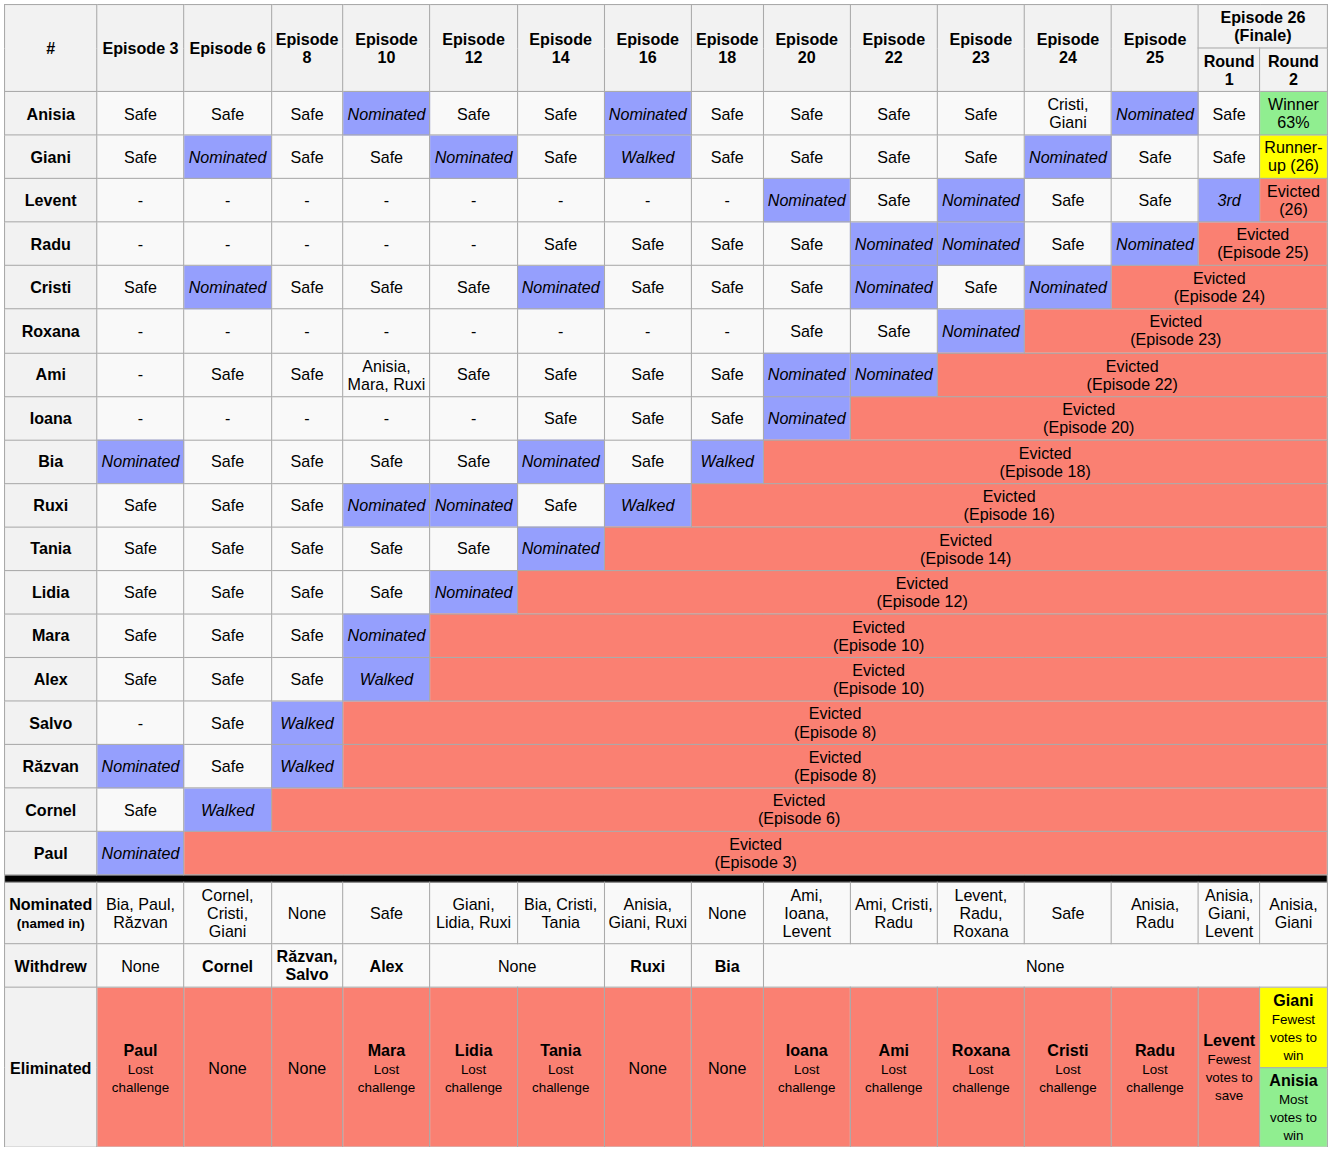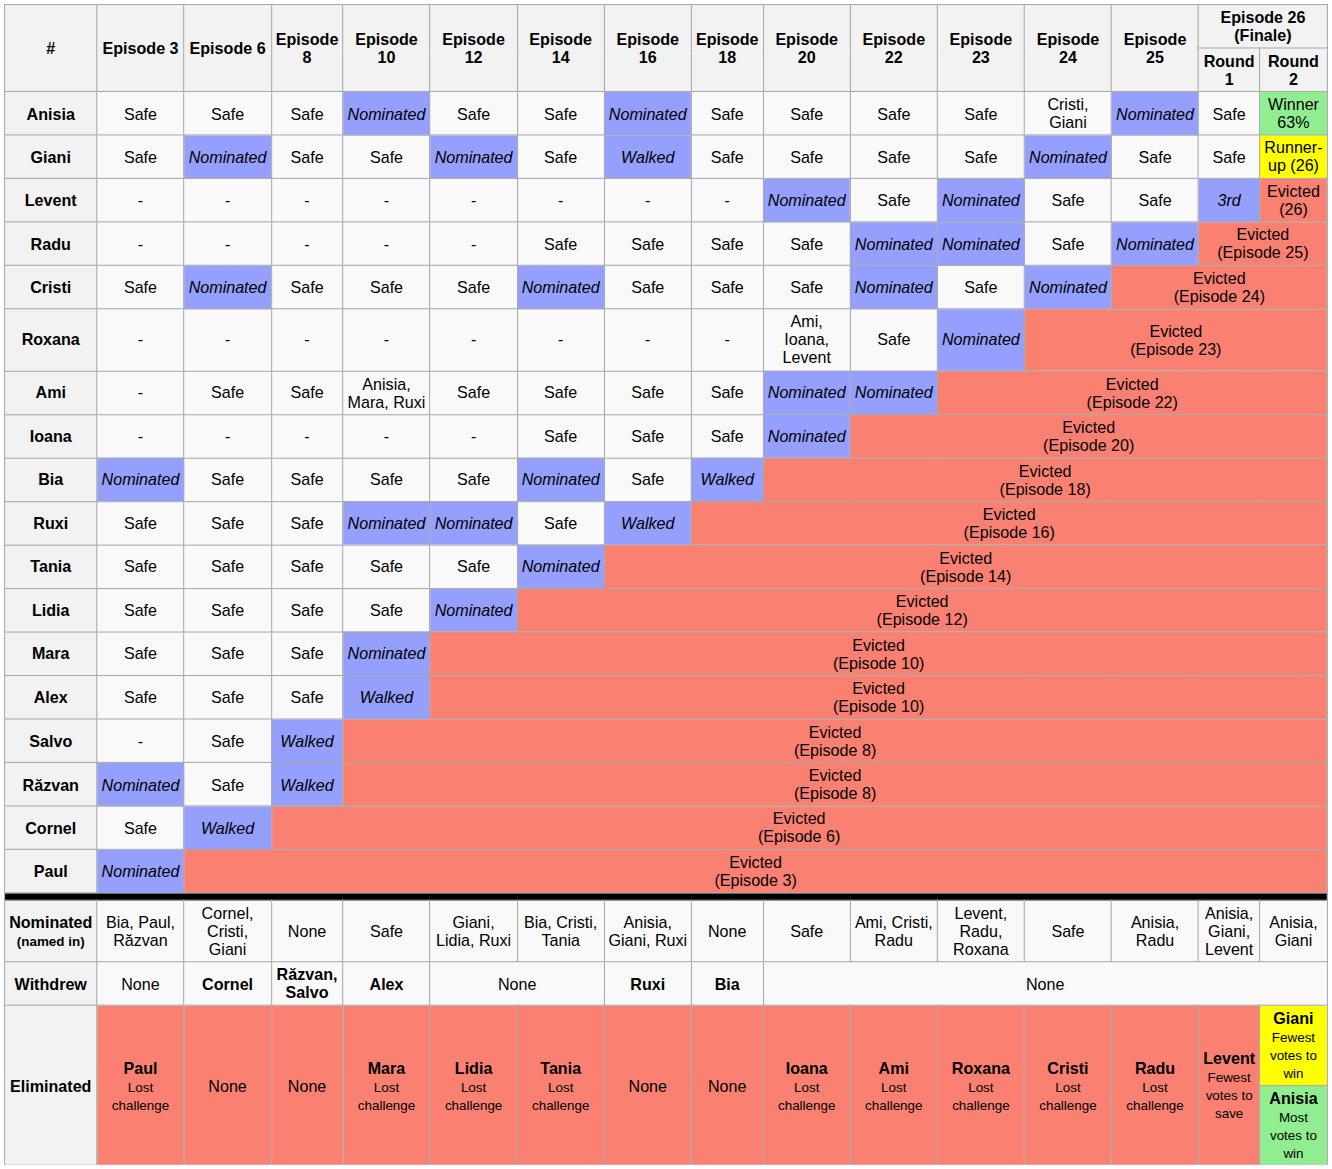Roxana | Episode 20: Safe -> Ami, Ioana, Levent
Nominated (named in) | Episode 20: Ami, Ioana, Levent -> Safe
